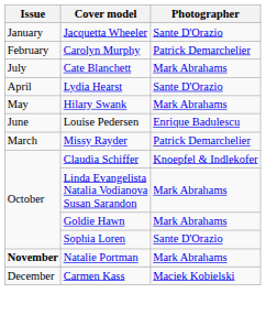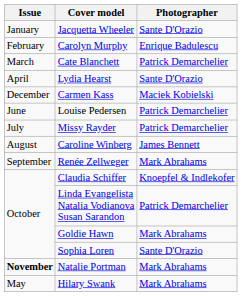Carolyn Murphy | Photographer: Patrick Demarchelier -> Enrique Badulescu
Cate Blanchett | Issue: July -> March
Cate Blanchett | Photographer: Mark Abrahams -> Patrick Demarchelier
rows swapped: Hilary Swank <-> Carmen Kass
Louise Pedersen | Photographer: Enrique Badulescu -> Patrick Demarchelier
Missy Rayder | Issue: March -> July
+ row: August | Caroline Winberg | James Bennett
+ row: September | Renée Zellweger | Mark Abrahams
Linda Evangelista Natalia Vodianova Susan Sarandon | Photographer: Mark Abrahams -> Patrick Demarchelier
